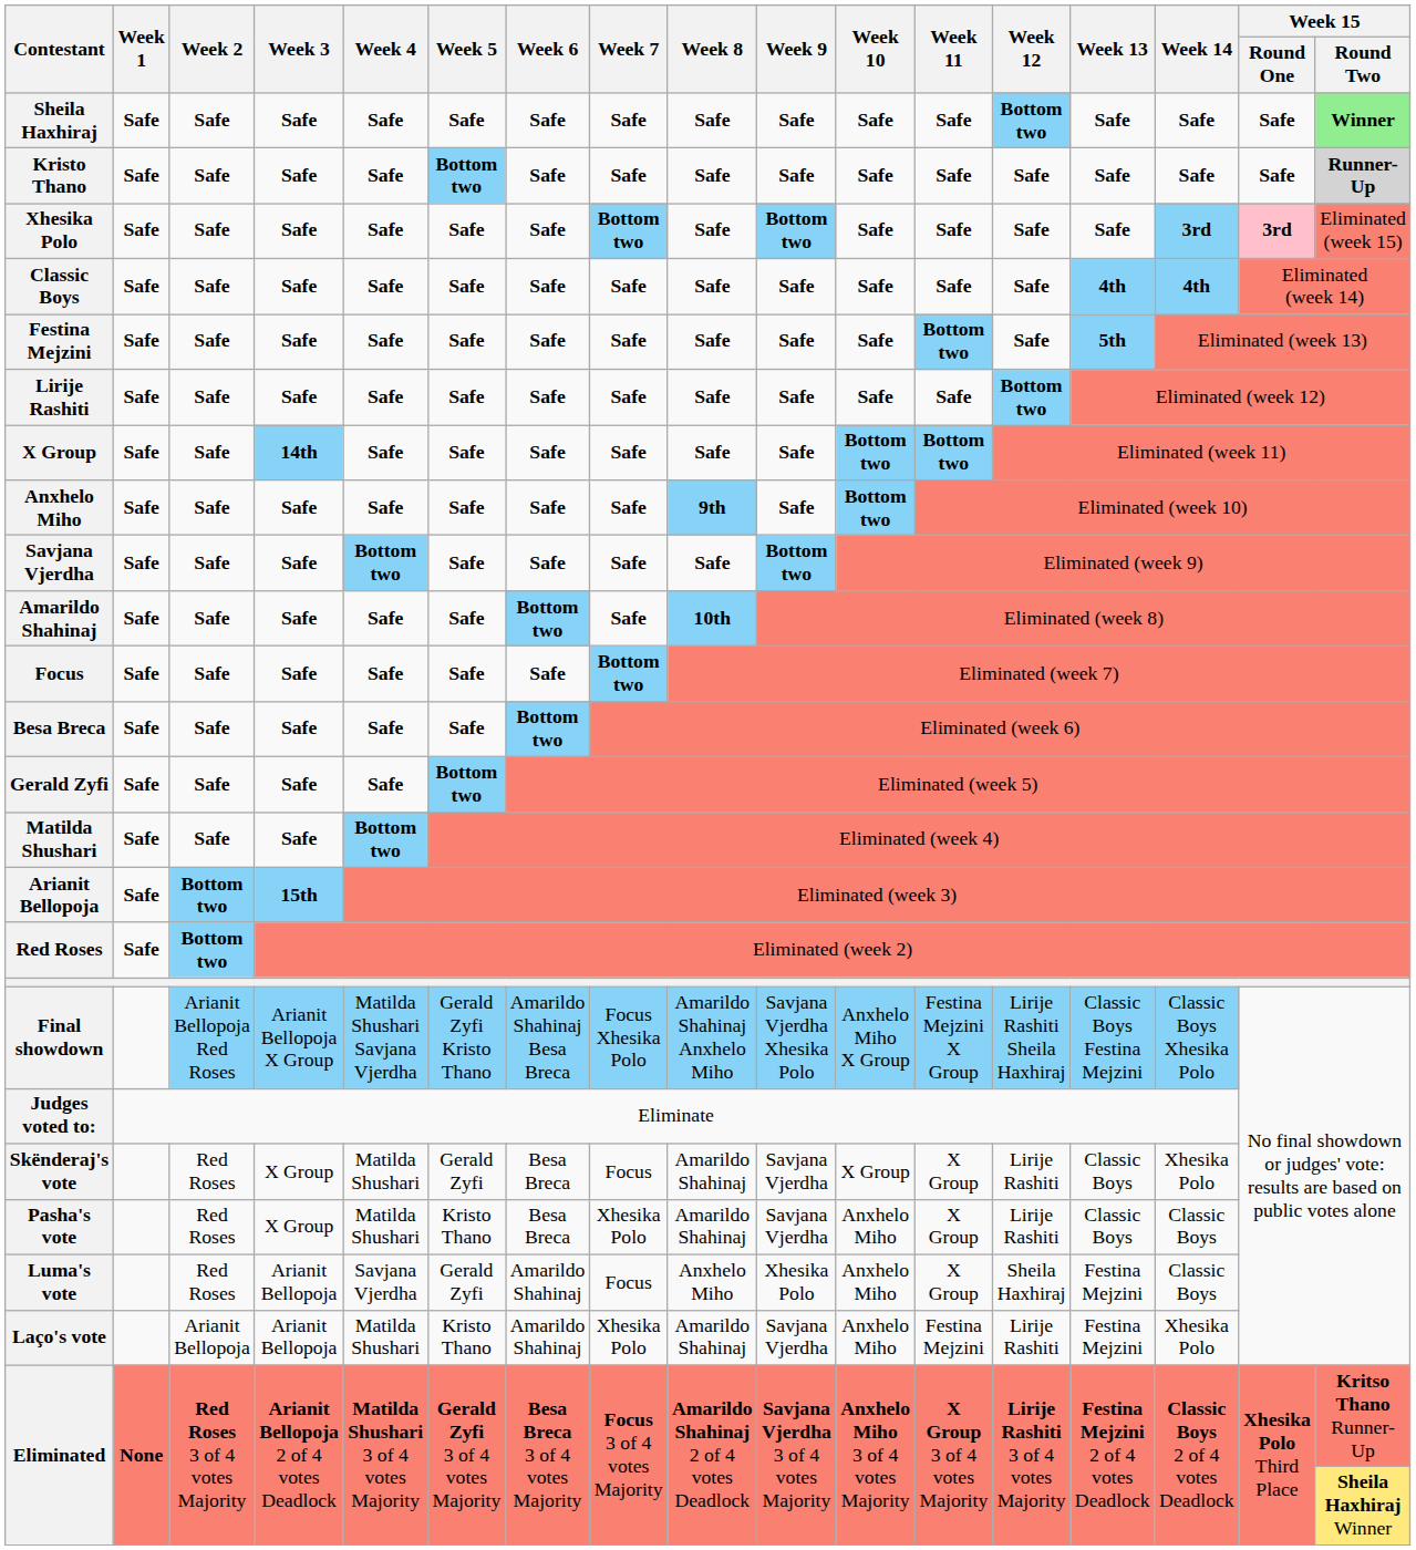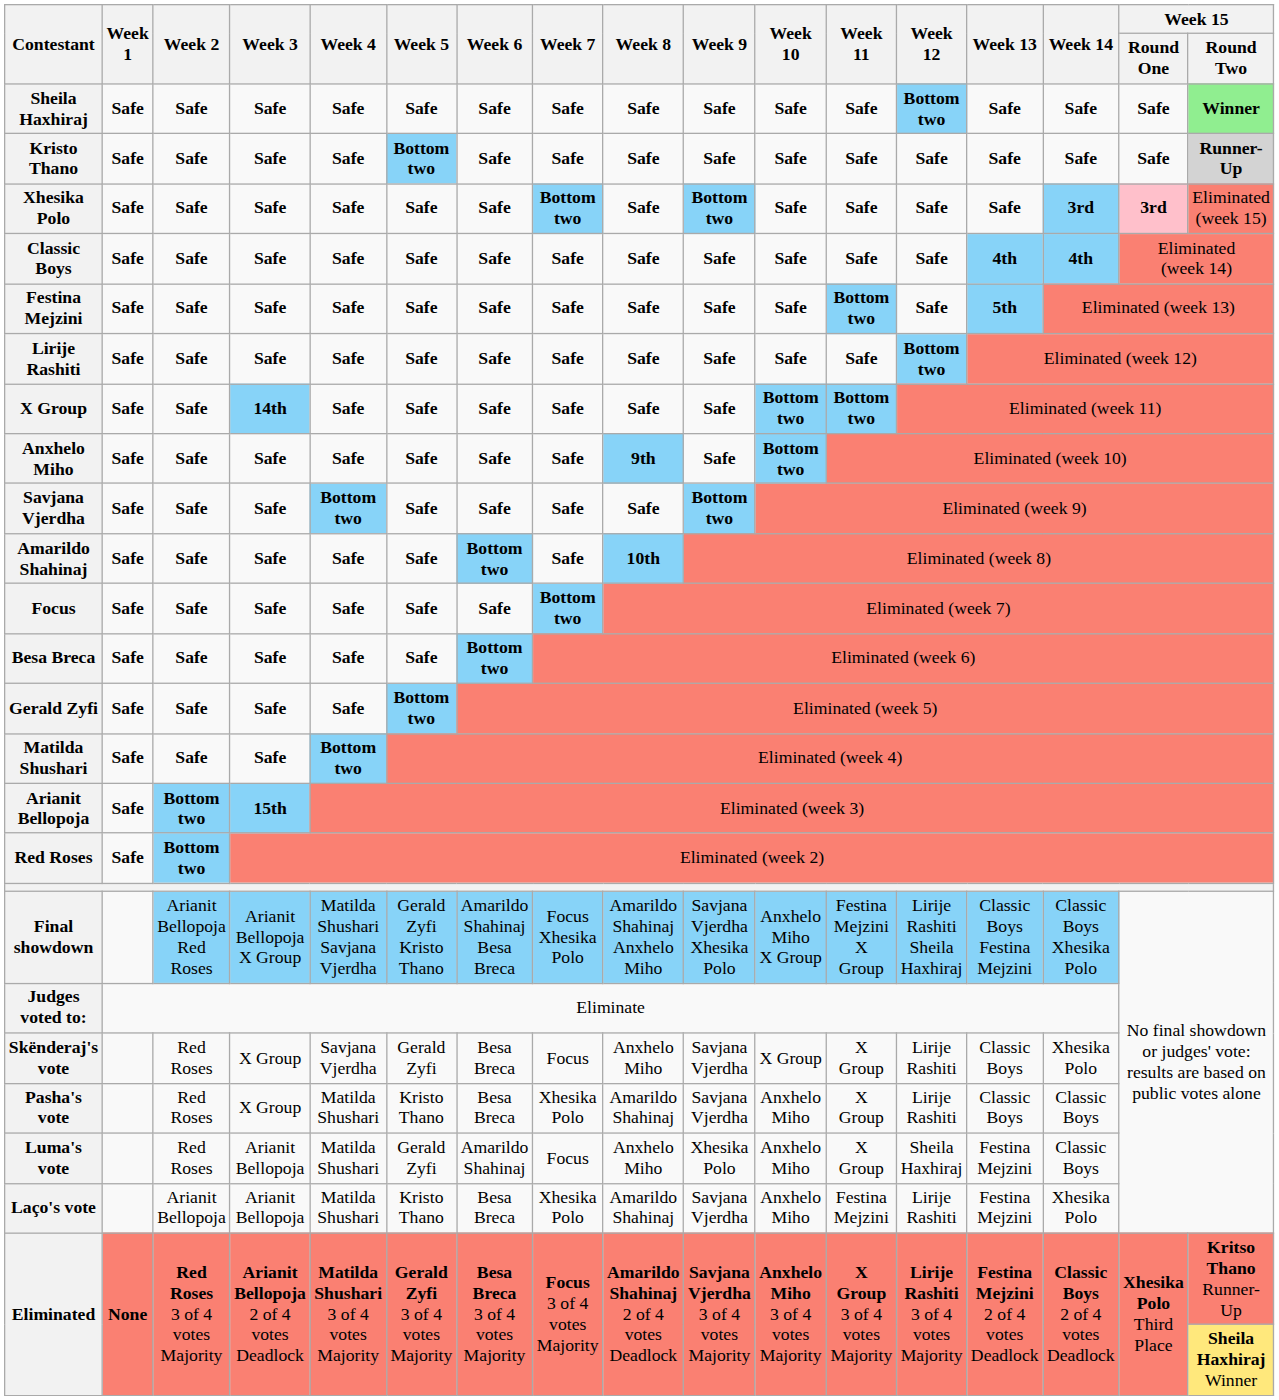Skënderaj's vote | Week 4: Matilda Shushari -> Savjana Vjerdha
Skënderaj's vote | Week 8: Amarildo Shahinaj -> Anxhelo Miho
Luma's vote | Week 4: Savjana Vjerdha -> Matilda Shushari
Laço's vote | Week 6: Amarildo Shahinaj -> Besa Breca
